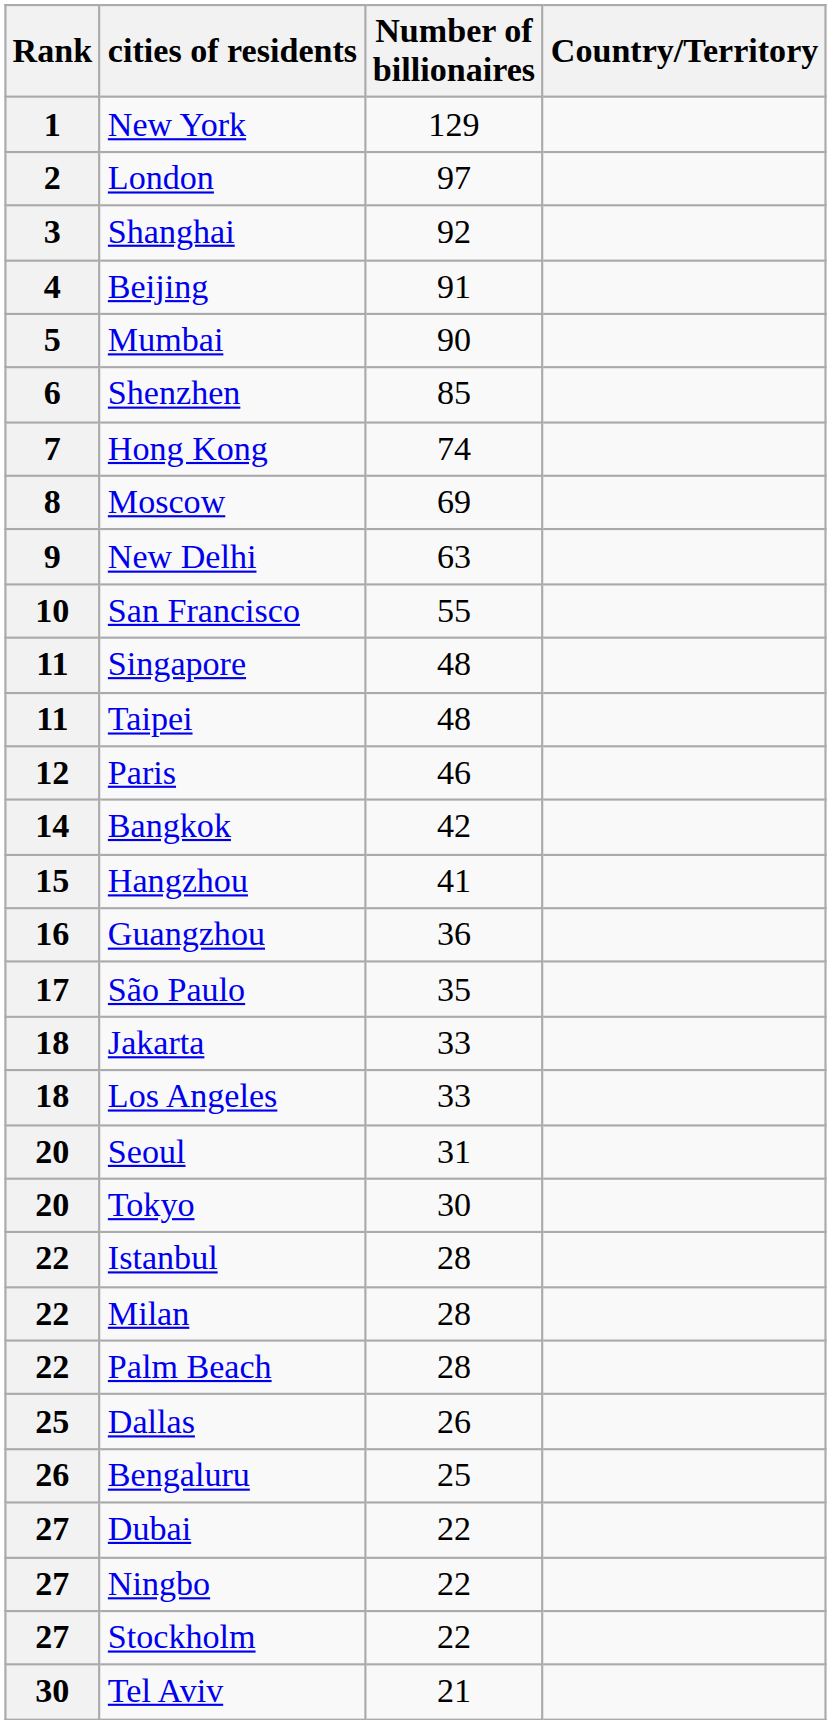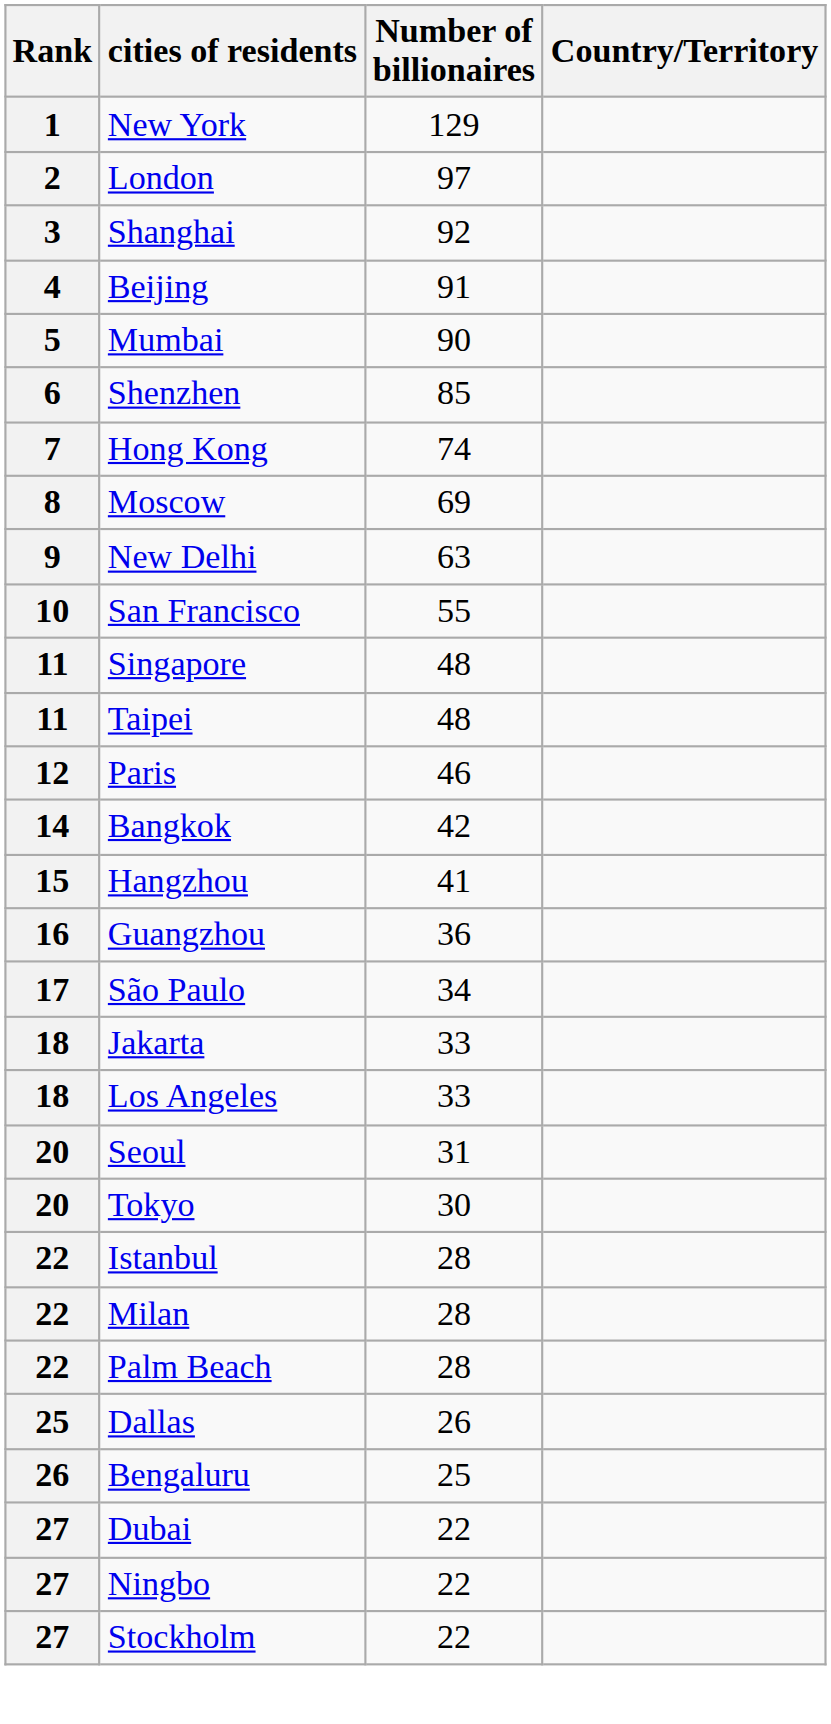São Paulo | Number of billionaires: 35 -> 34
- row: 30 | Tel Aviv | 21
